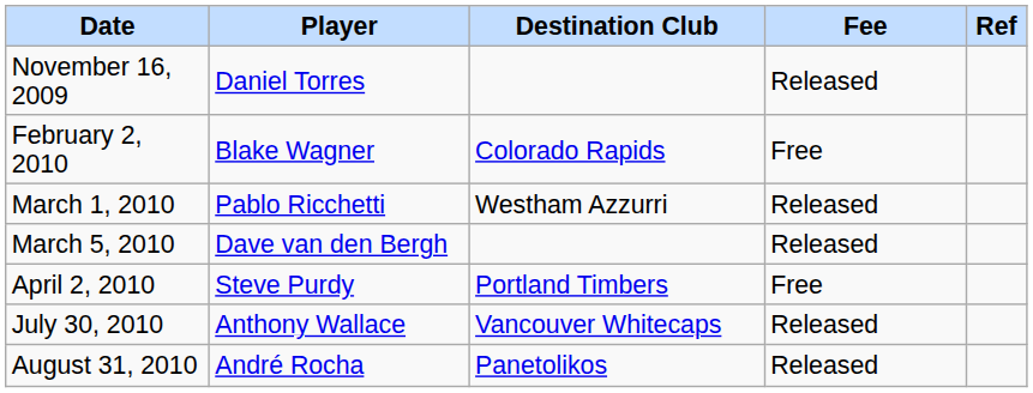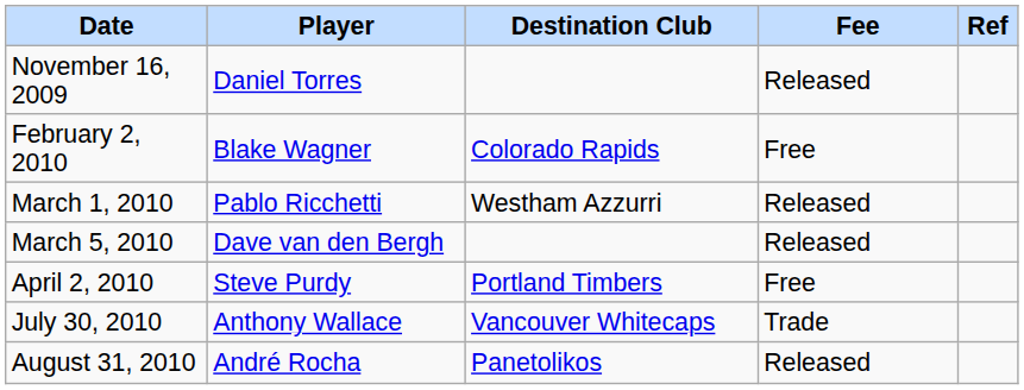July 30, 2010 | Fee: Released -> Trade
